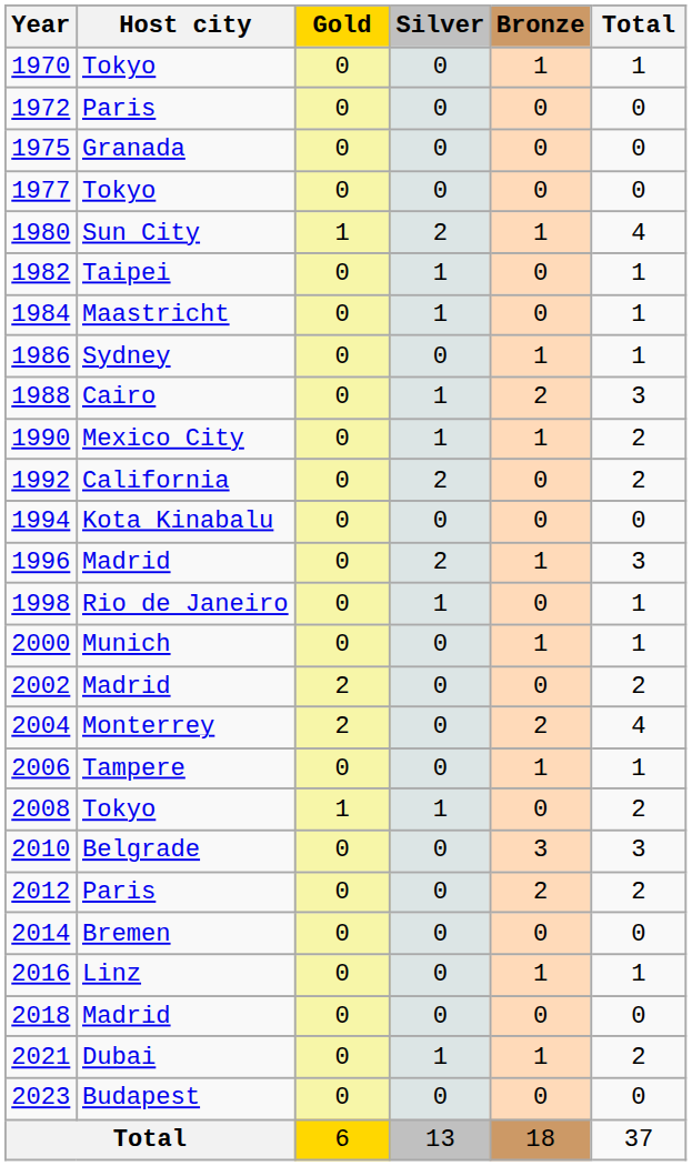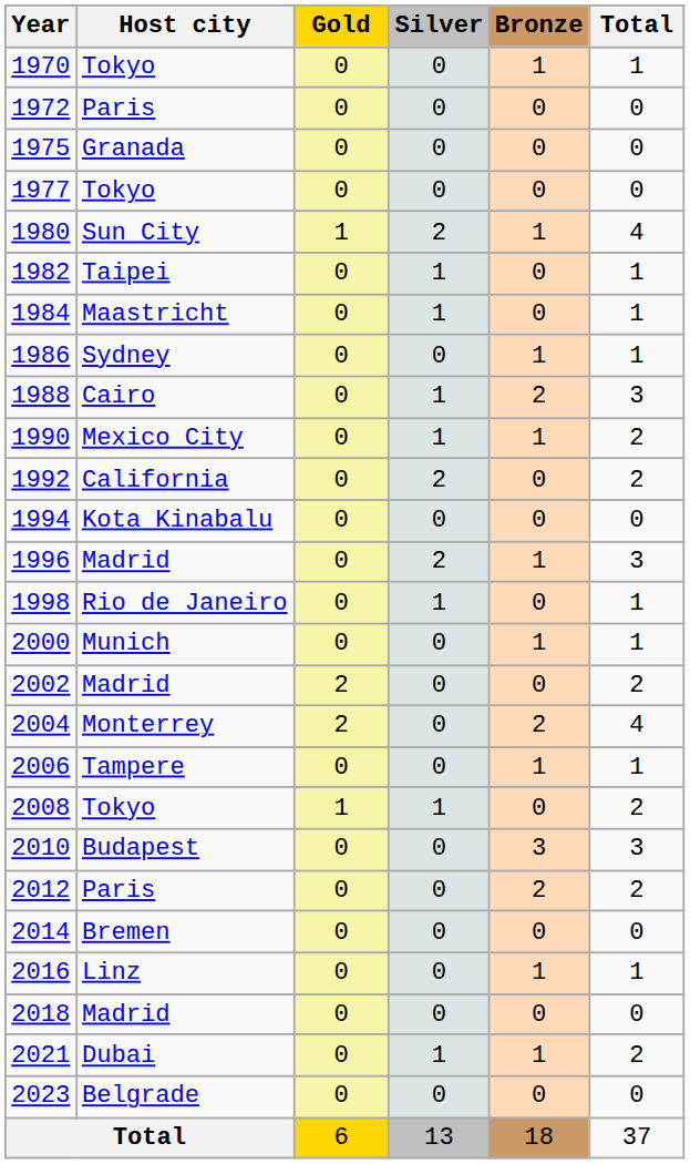2010 | Host city: Belgrade -> Budapest
2023 | Host city: Budapest -> Belgrade
